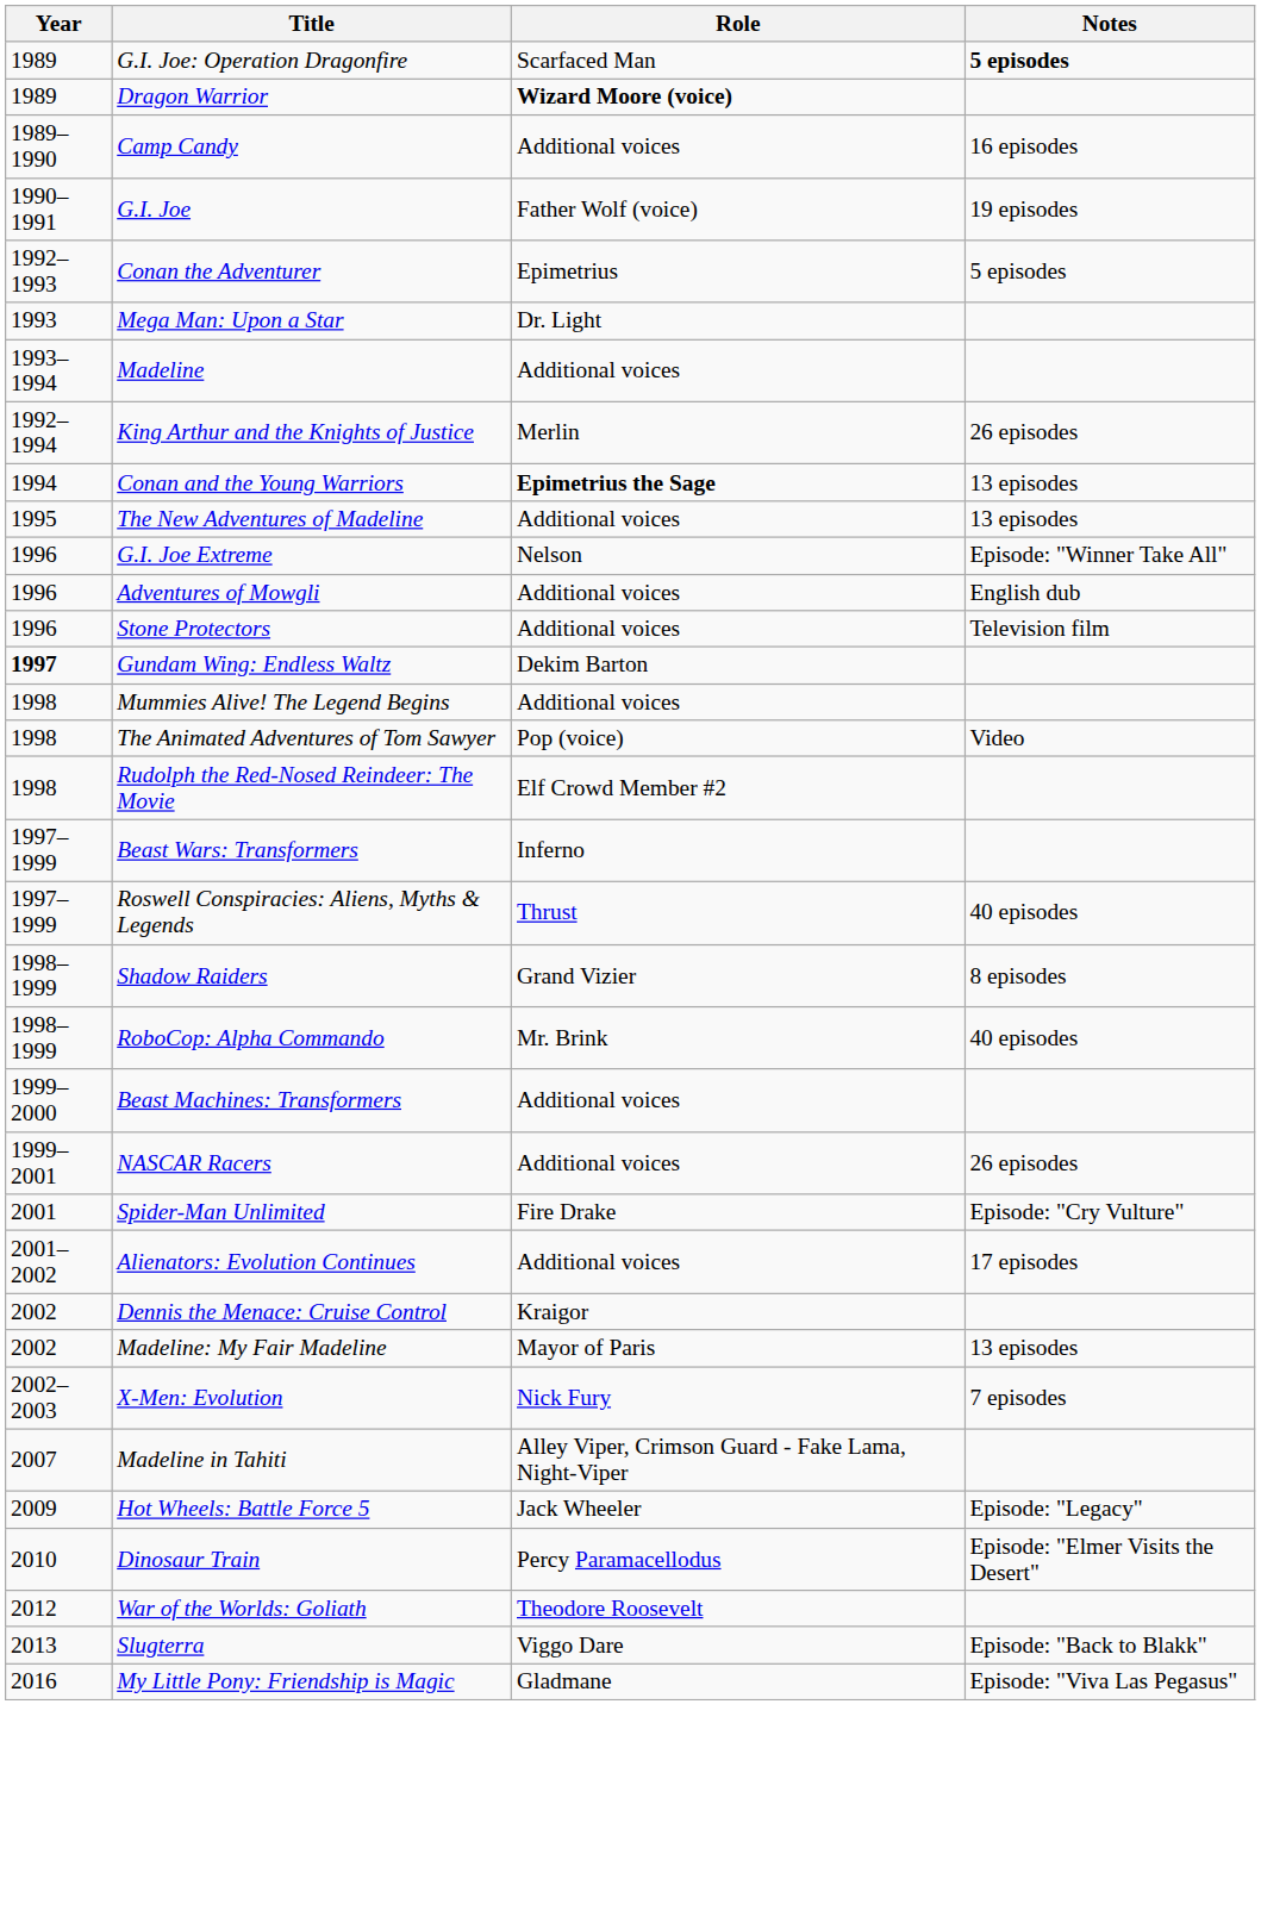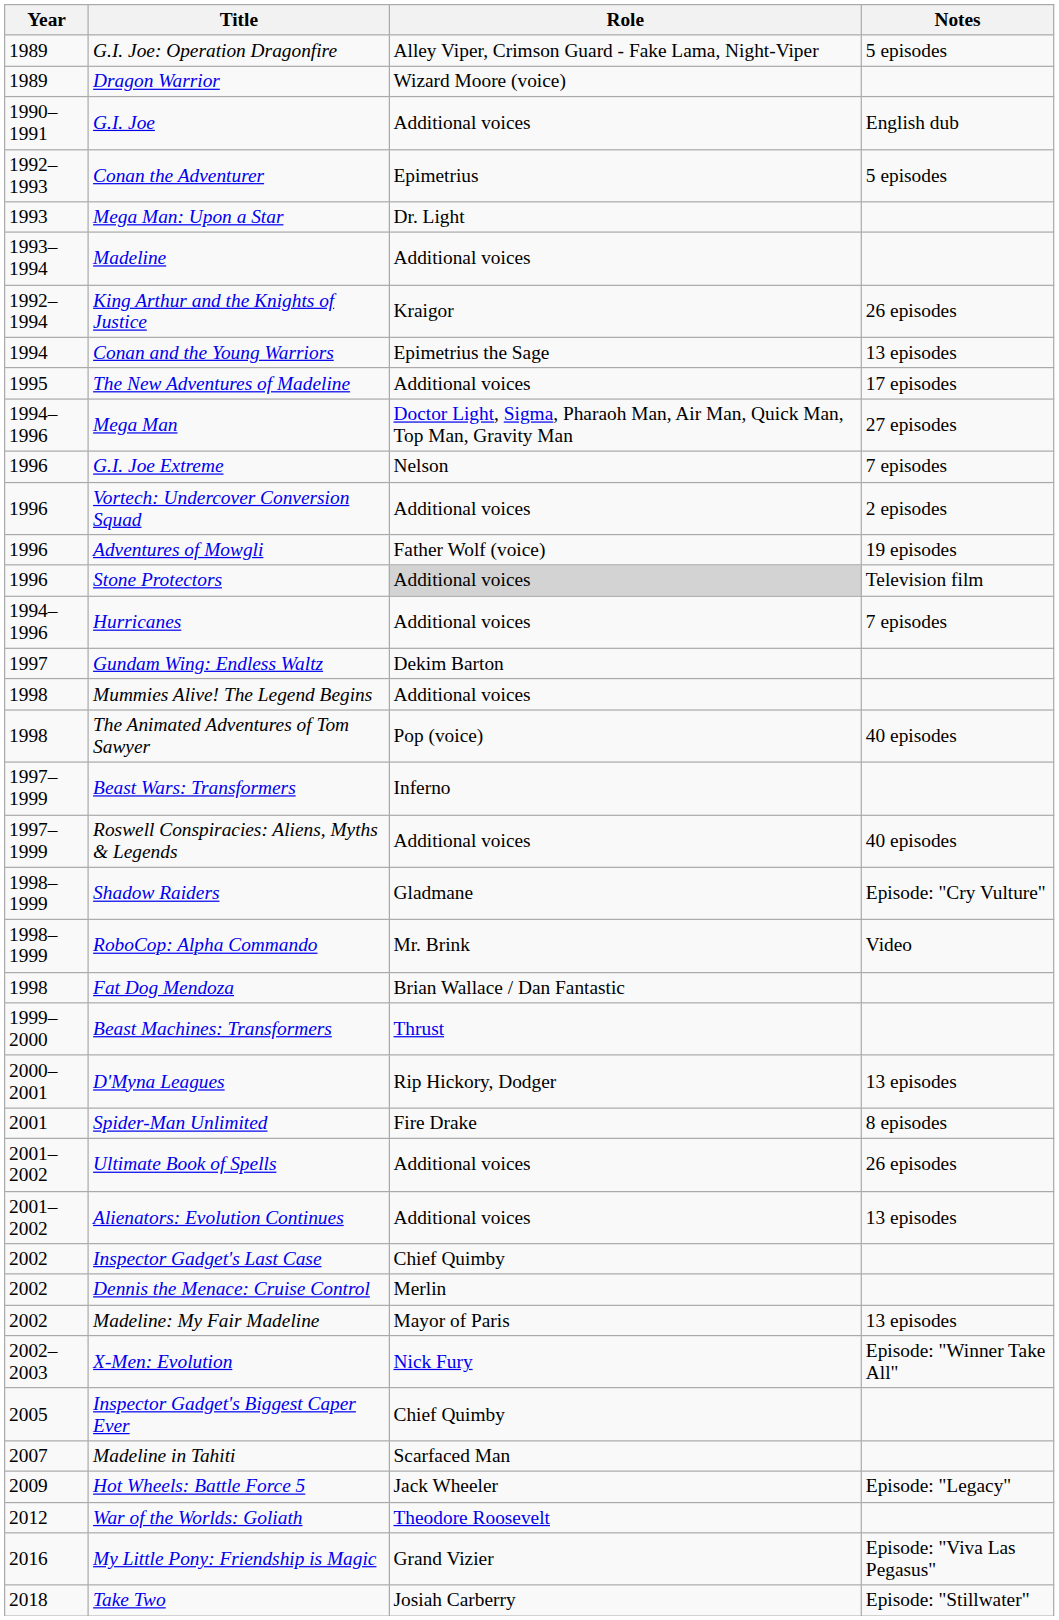G.I. Joe: Operation Dragonfire | Role: Scarfaced Man -> Alley Viper, Crimson Guard - Fake Lama, Night-Viper
G.I. Joe: Operation Dragonfire | Notes: bold -> normal
Dragon Warrior | Role: bold -> normal
- row: 1989–1990 | Camp Candy | Additional voices | 16 episodes
G.I. Joe | Role: Father Wolf (voice) -> Additional voices
G.I. Joe | Notes: 19 episodes -> English dub
King Arthur and the Knights of Justice | Role: Merlin -> Kraigor
Conan and the Young Warriors | Role: bold -> normal
The New Adventures of Madeline | Notes: 13 episodes -> 17 episodes
+ row: 1994–1996 | Mega Man | Doctor Light, Sigma, Pharaoh Man, Air Man, Quick Man, Top Man, Gravity Man | 27 episodes
G.I. Joe Extreme | Notes: Episode: "Winner Take All" -> 7 episodes
+ row: 1996 | Vortech: Undercover Conversion Squad | Additional voices | 2 episodes
Adventures of Mowgli | Role: Additional voices -> Father Wolf (voice)
Adventures of Mowgli | Notes: English dub -> 19 episodes
Stone Protectors | Role: no background -> lightgrey background
+ row: 1994–1996 | Hurricanes | Additional voices | 7 episodes
Gundam Wing: Endless Waltz | Year: bold -> normal
The Animated Adventures of Tom Sawyer | Notes: Video -> 40 episodes
- row: 1998 | Rudolph the Red-Nosed Reindeer: The Movie | Elf Crowd Member #2
Roswell Conspiracies: Aliens, Myths & Legends | Role: Thrust -> Additional voices
Shadow Raiders | Role: Grand Vizier -> Gladmane
Shadow Raiders | Notes: 8 episodes -> Episode: "Cry Vulture"
RoboCop: Alpha Commando | Notes: 40 episodes -> Video
+ row: 1998 | Fat Dog Mendoza | Brian Wallace / Dan Fantastic
Beast Machines: Transformers | Role: Additional voices -> Thrust
- row: 1999–2001 | NASCAR Racers | Additional voices | 26 episodes
+ row: 2000–2001 | D'Myna Leagues | Rip Hickory, Dodger | 13 episodes
Spider-Man Unlimited | Notes: Episode: "Cry Vulture" -> 8 episodes
+ row: 2001–2002 | Ultimate Book of Spells | Additional voices | 26 episodes
Alienators: Evolution Continues | Notes: 17 episodes -> 13 episodes
+ row: 2002 | Inspector Gadget's Last Case | Chief Quimby
Dennis the Menace: Cruise Control | Role: Kraigor -> Merlin
X-Men: Evolution | Notes: 7 episodes -> Episode: "Winner Take All"
+ row: 2005 | Inspector Gadget's Biggest Caper Ever | Chief Quimby
Madeline in Tahiti | Role: Alley Viper, Crimson Guard - Fake Lama, Night-Viper -> Scarfaced Man
- row: 2010 | Dinosaur Train | Percy Paramacellodus | Episode: "Elmer Visits the Desert"
- row: 2013 | Slugterra | Viggo Dare | Episode: "Back to Blakk"
My Little Pony: Friendship is Magic | Role: Gladmane -> Grand Vizier
+ row: 2018 | Take Two | Josiah Carberry | Episode: "Stillwater"
